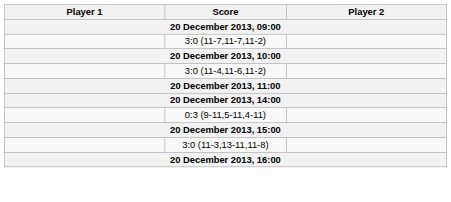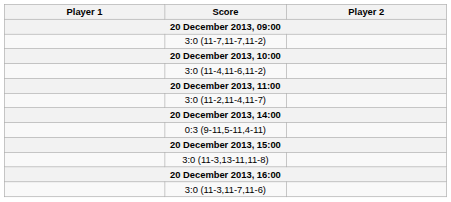+ row: 3:0 (11-2,11-4,11-7)
+ row: 3:0 (11-3,11-7,11-6)
